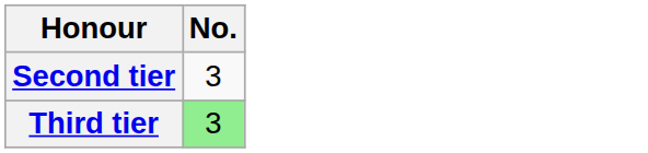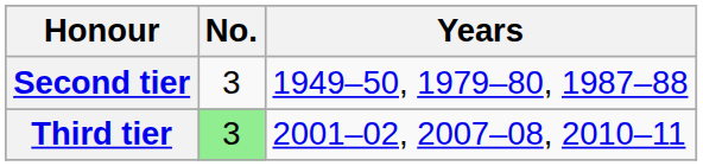+ column: Years | 1949–50, 1979–80, 1987–88 | 2001–02, 2007–08, 2010–11
